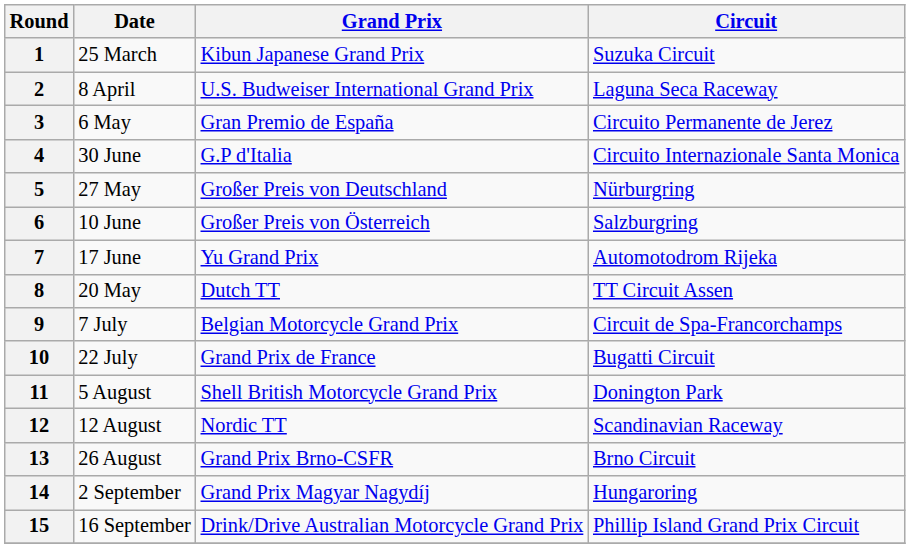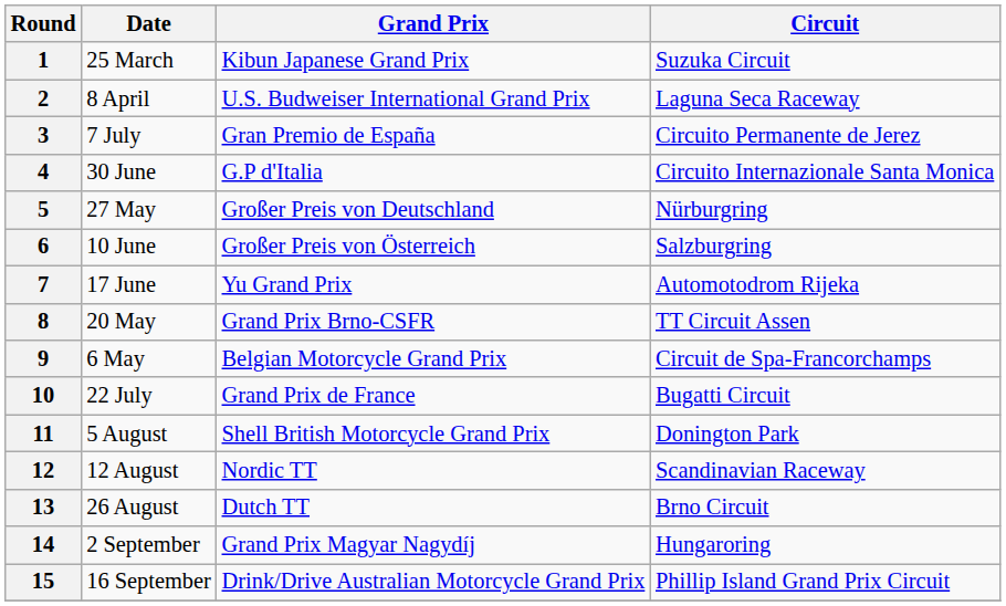3 | Date: 6 May -> 7 July
8 | Grand Prix: Dutch TT -> Grand Prix Brno-CSFR
9 | Date: 7 July -> 6 May
13 | Grand Prix: Grand Prix Brno-CSFR -> Dutch TT
